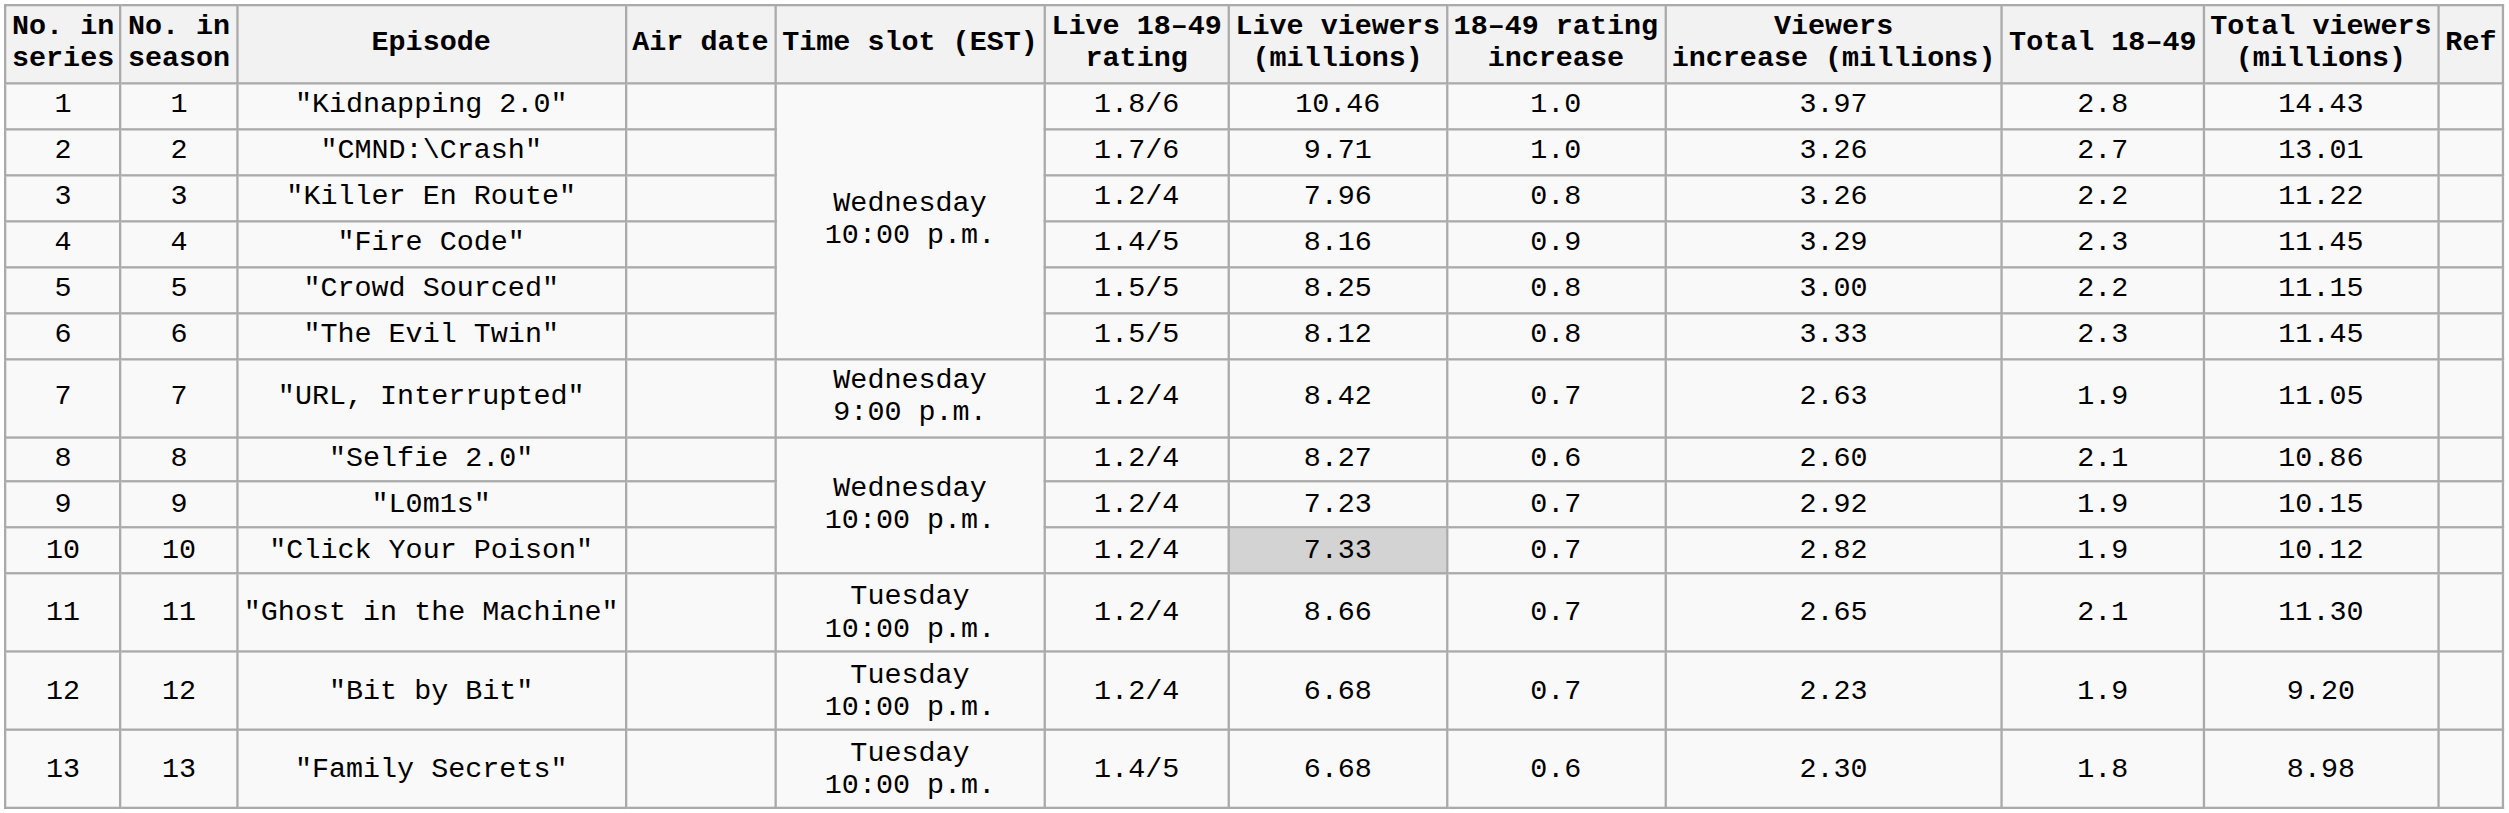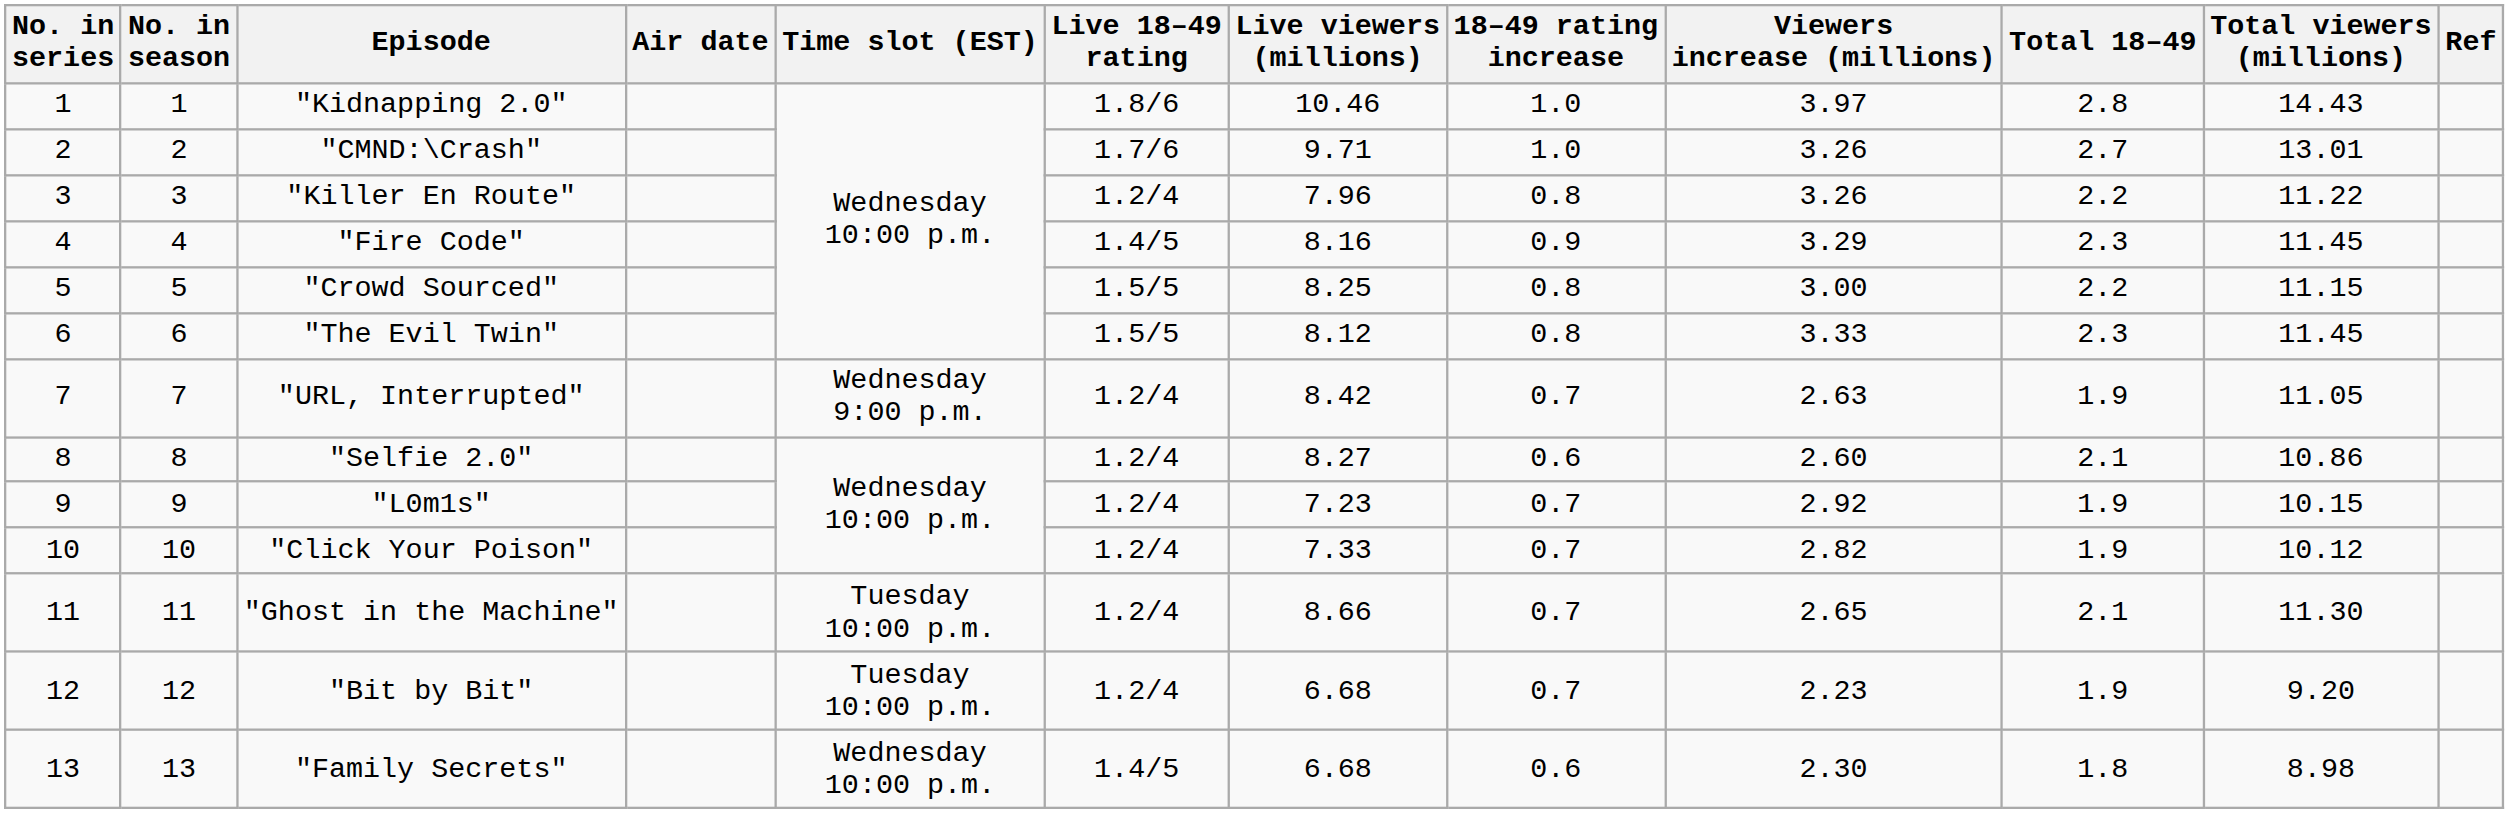"Click Your Poison" | Live viewers (millions): lightgrey background -> no background
"Family Secrets" | Time slot (EST): Tuesday 10:00 p.m. -> Wednesday 10:00 p.m.
